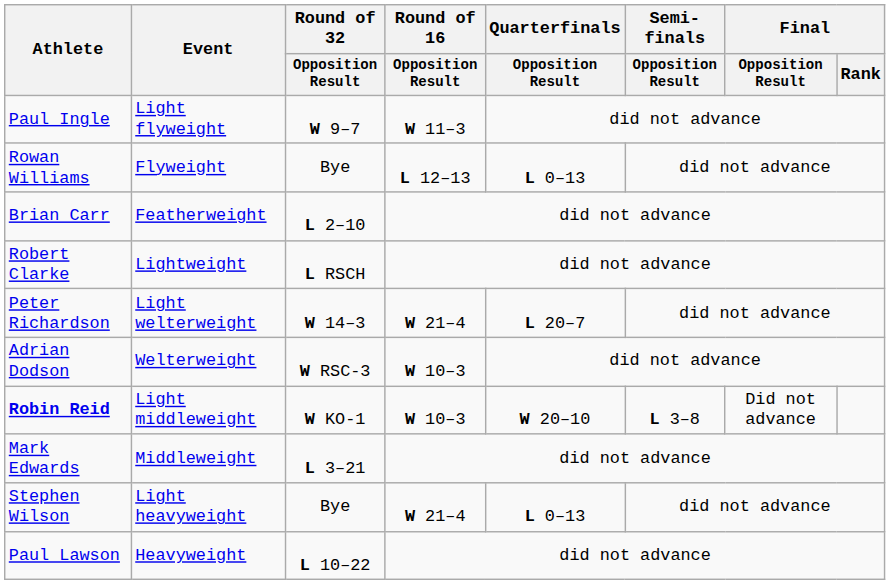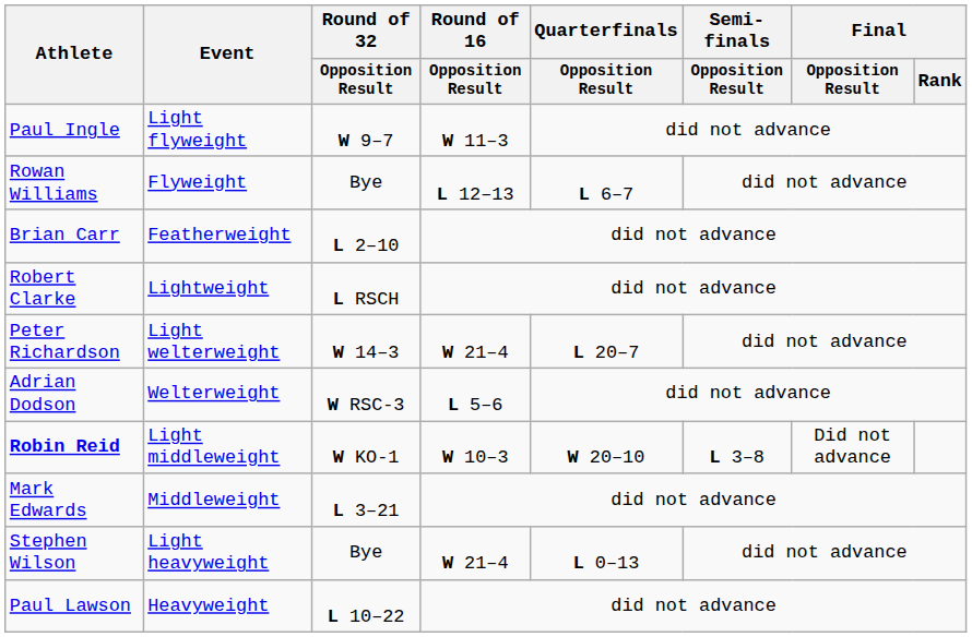Rowan Williams | Quarterfinals / Opposition Result: L 0–13 -> L 6–7
Adrian Dodson | Round of 16 / Opposition Result: W 10–3 -> L 5–6
